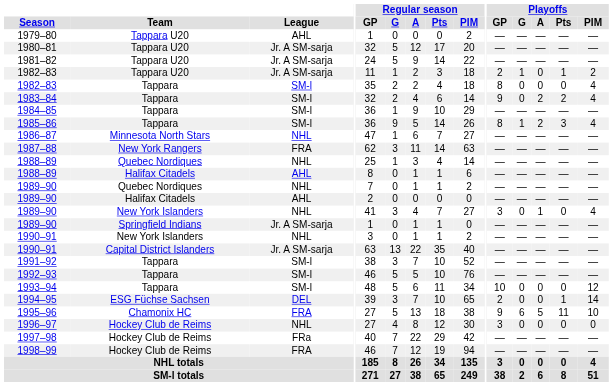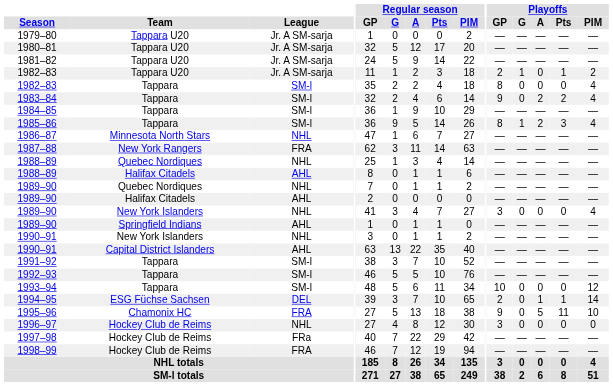1979–80 | League: AHL -> Jr. A SM-sarja
1989–90 / New York Islanders | Playoffs / A: 1 -> 0
1989–90 / Springfield Indians | League: Jr. A SM-sarja -> AHL
1990–91 / Capital District Islanders | League: Jr. A SM-sarja -> AHL
1994–95 | Playoffs / A: 0 -> 1
1995–96 | Playoffs / G: 6 -> 0
